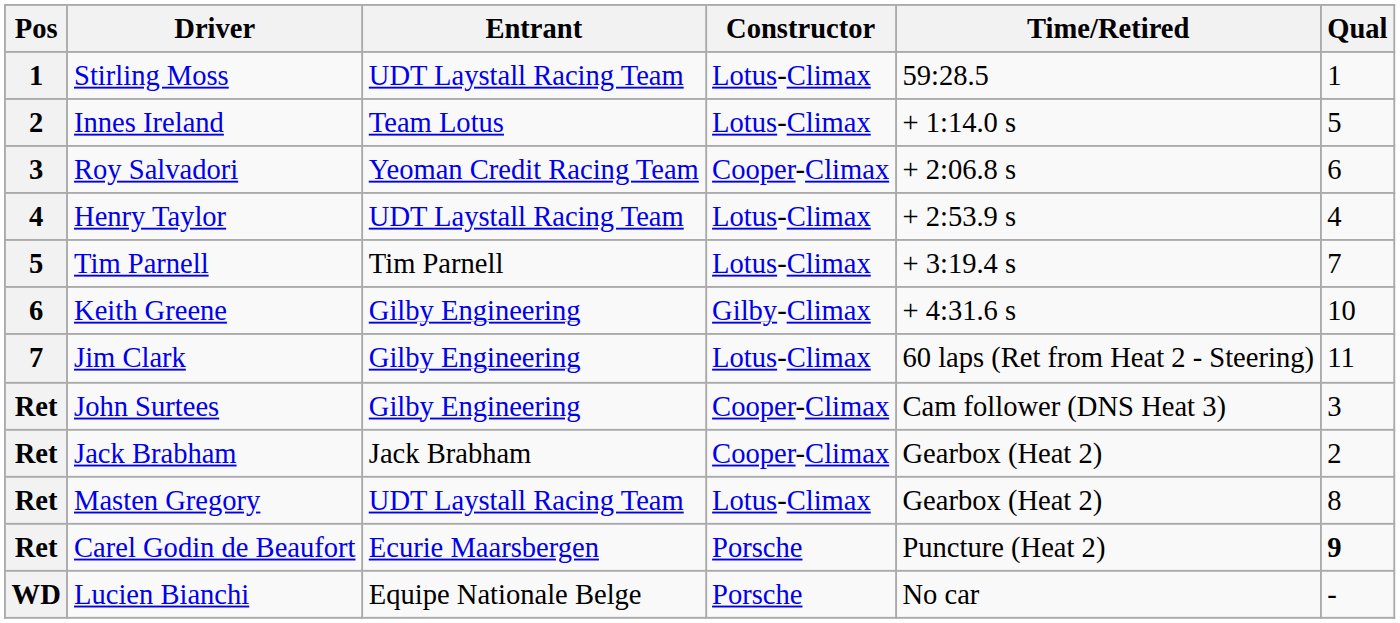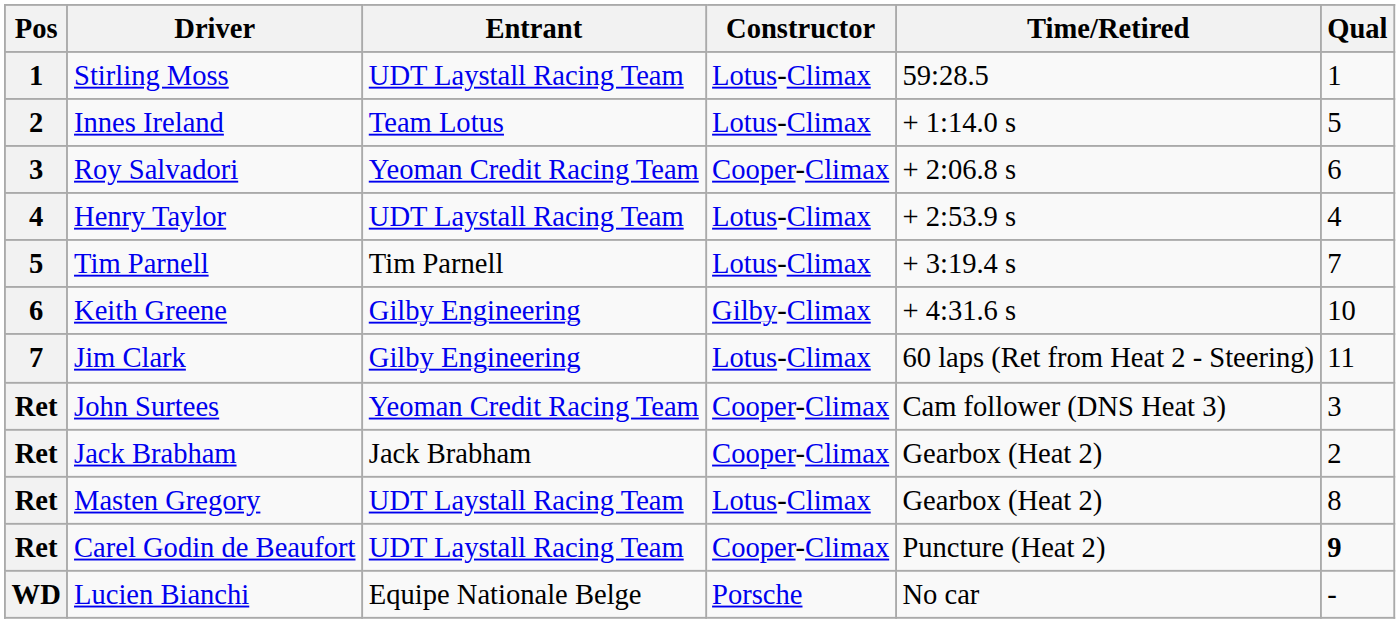John Surtees | Entrant: Gilby Engineering -> Yeoman Credit Racing Team
Carel Godin de Beaufort | Entrant: Ecurie Maarsbergen -> UDT Laystall Racing Team
Carel Godin de Beaufort | Constructor: Porsche -> Cooper-Climax
